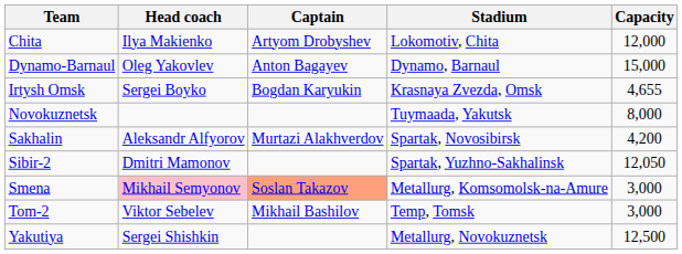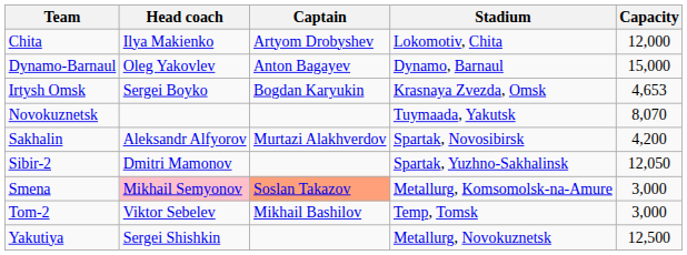Irtysh Omsk | Capacity: 4,655 -> 4,653
Novokuznetsk | Capacity: 8,000 -> 8,070
